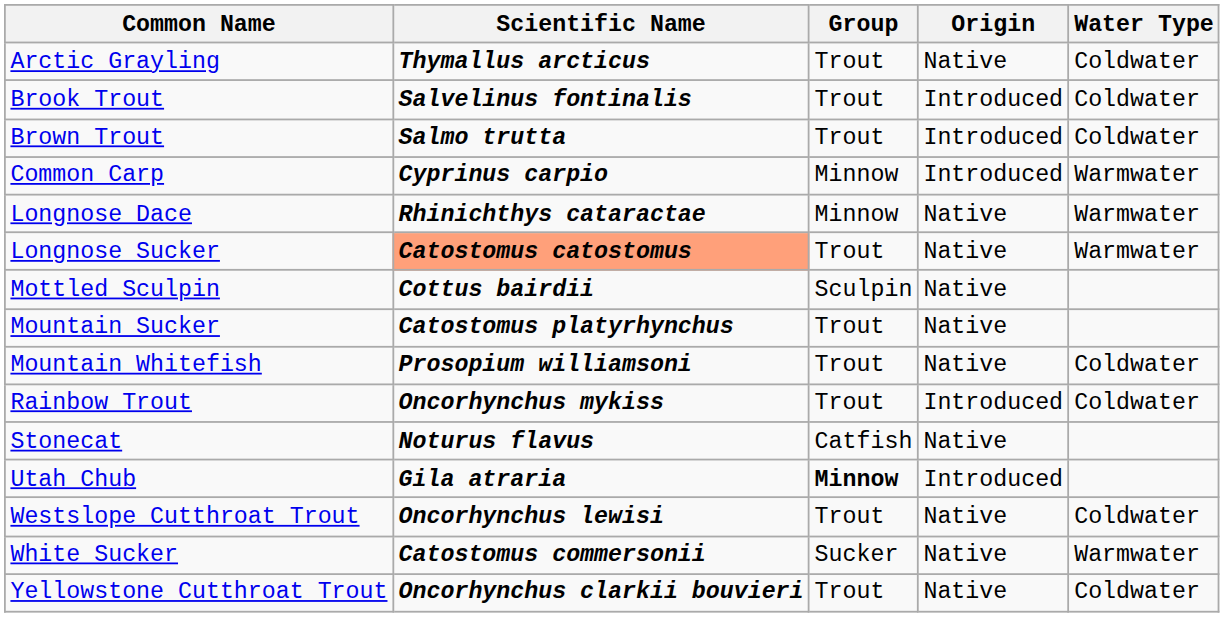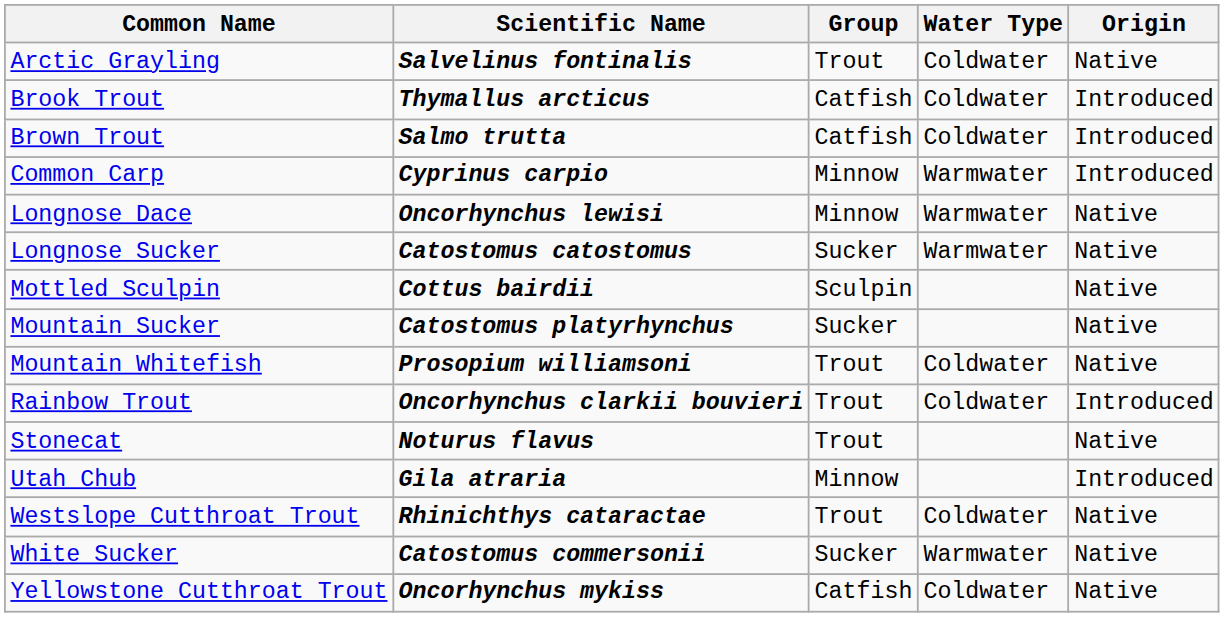columns swapped: Water Type <-> Origin
Arctic Grayling | Scientific Name: Thymallus arcticus -> Salvelinus fontinalis
Brook Trout | Scientific Name: Salvelinus fontinalis -> Thymallus arcticus
Brook Trout | Group: Trout -> Catfish
Brown Trout | Group: Trout -> Catfish
Longnose Dace | Scientific Name: Rhinichthys cataractae -> Oncorhynchus lewisi
Longnose Sucker | Scientific Name: lightsalmon background -> no background
Longnose Sucker | Group: Trout -> Sucker
Mountain Sucker | Group: Trout -> Sucker
Rainbow Trout | Scientific Name: Oncorhynchus mykiss -> Oncorhynchus clarkii bouvieri
Stonecat | Group: Catfish -> Trout
Utah Chub | Group: bold -> normal
Westslope Cutthroat Trout | Scientific Name: Oncorhynchus lewisi -> Rhinichthys cataractae
Yellowstone Cutthroat Trout | Scientific Name: Oncorhynchus clarkii bouvieri -> Oncorhynchus mykiss
Yellowstone Cutthroat Trout | Group: Trout -> Catfish
